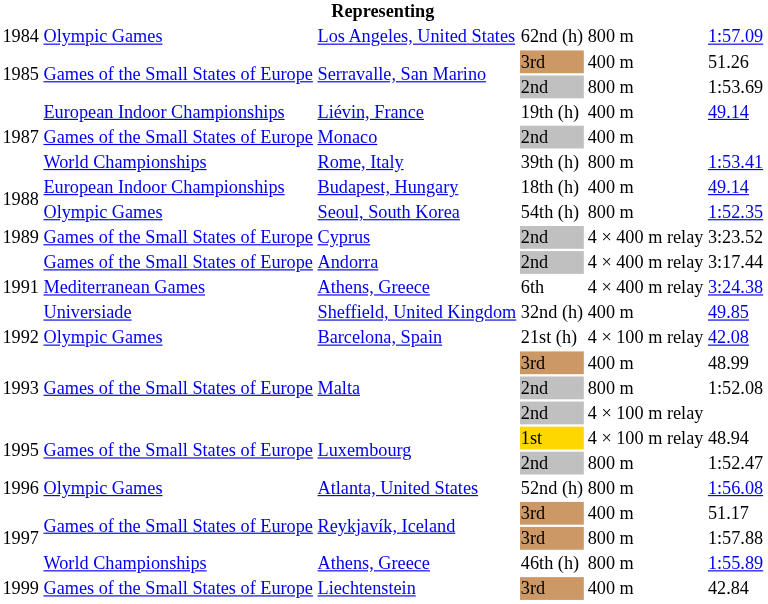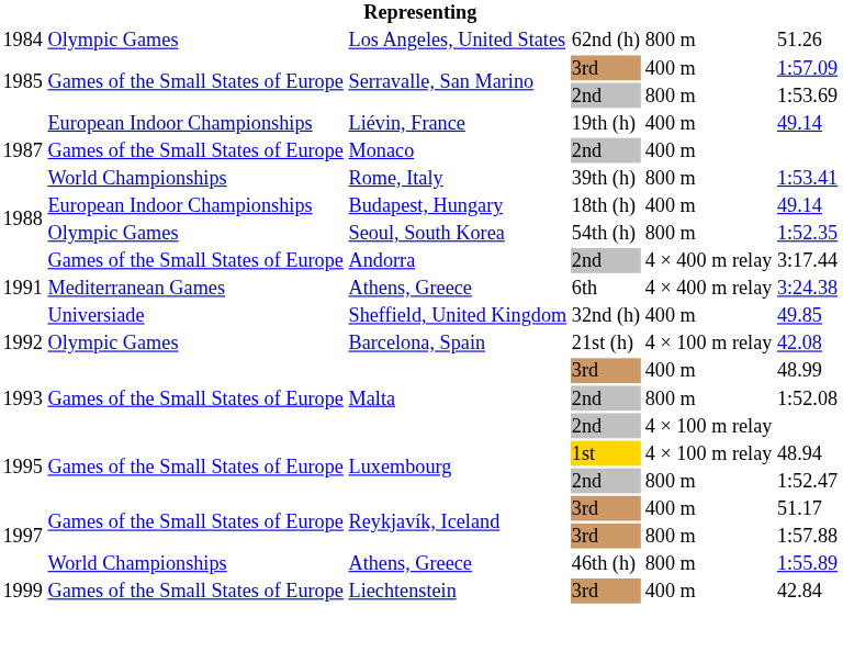Los Angeles, United States | column 6: 1:57.09 -> 51.26
Serravalle, San Marino / 3rd | column 6: 51.26 -> 1:57.09
- row: 1989 | Games of the Small States of Europe | Cyprus | 2nd | 4 × 400 m relay | 3:23.52
- row: 1996 | Olympic Games | Atlanta, United States | 52nd (h) | 800 m | 1:56.08
